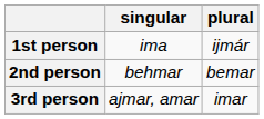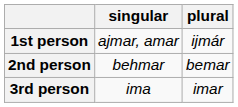1st person | singular: ima -> ajmar, amar
3rd person | singular: ajmar, amar -> ima
